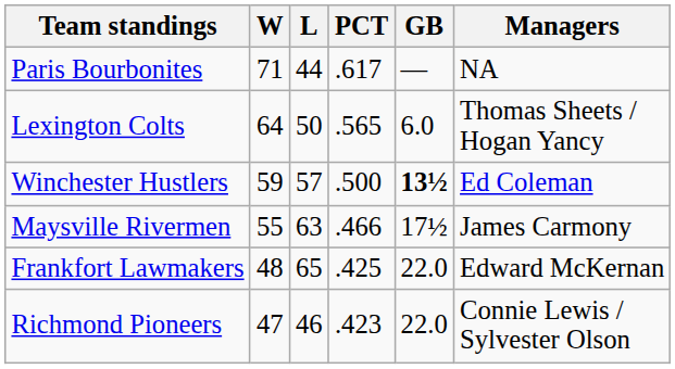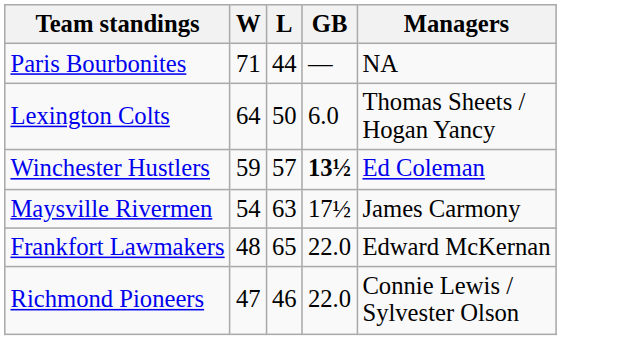- column: PCT | .617 | .565 | .500 | .466 | .425 | .423
Maysville Rivermen | W: 55 -> 54
